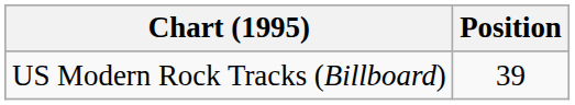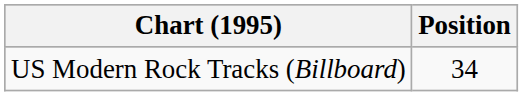US Modern Rock Tracks (Billboard) | Position: 39 -> 34
